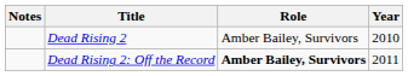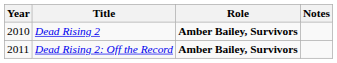columns swapped: Year <-> Notes
Dead Rising 2 | Role: normal -> bold
